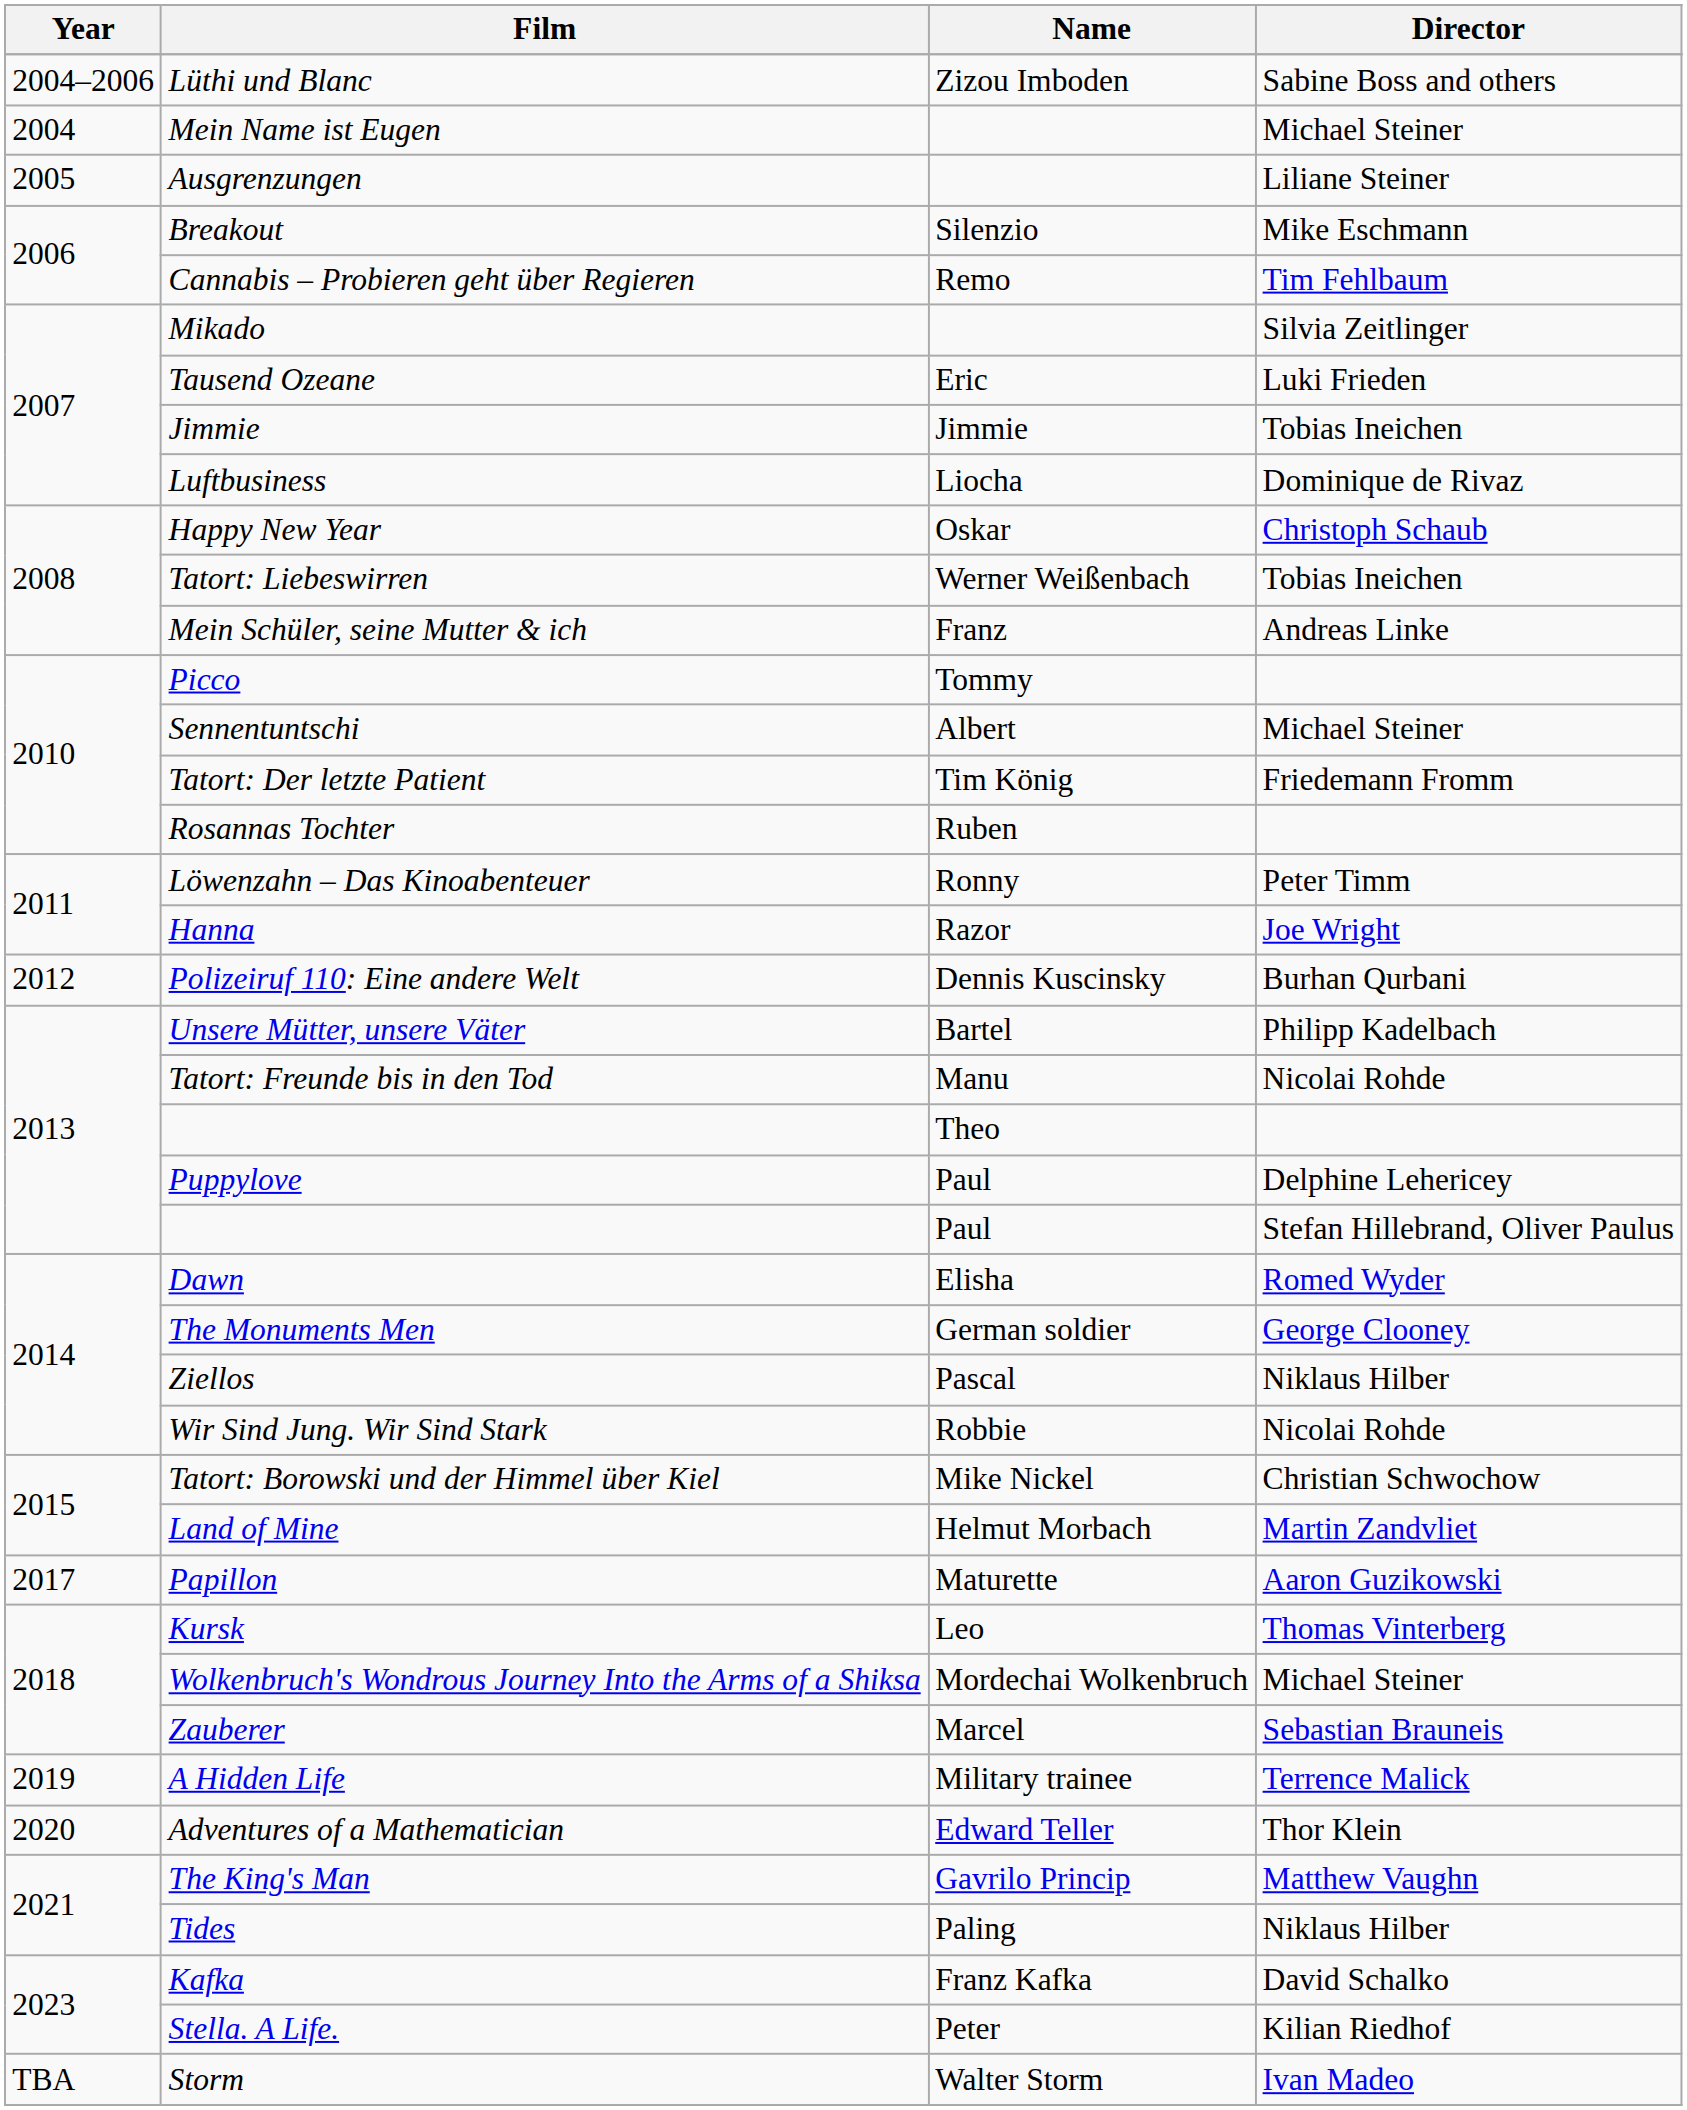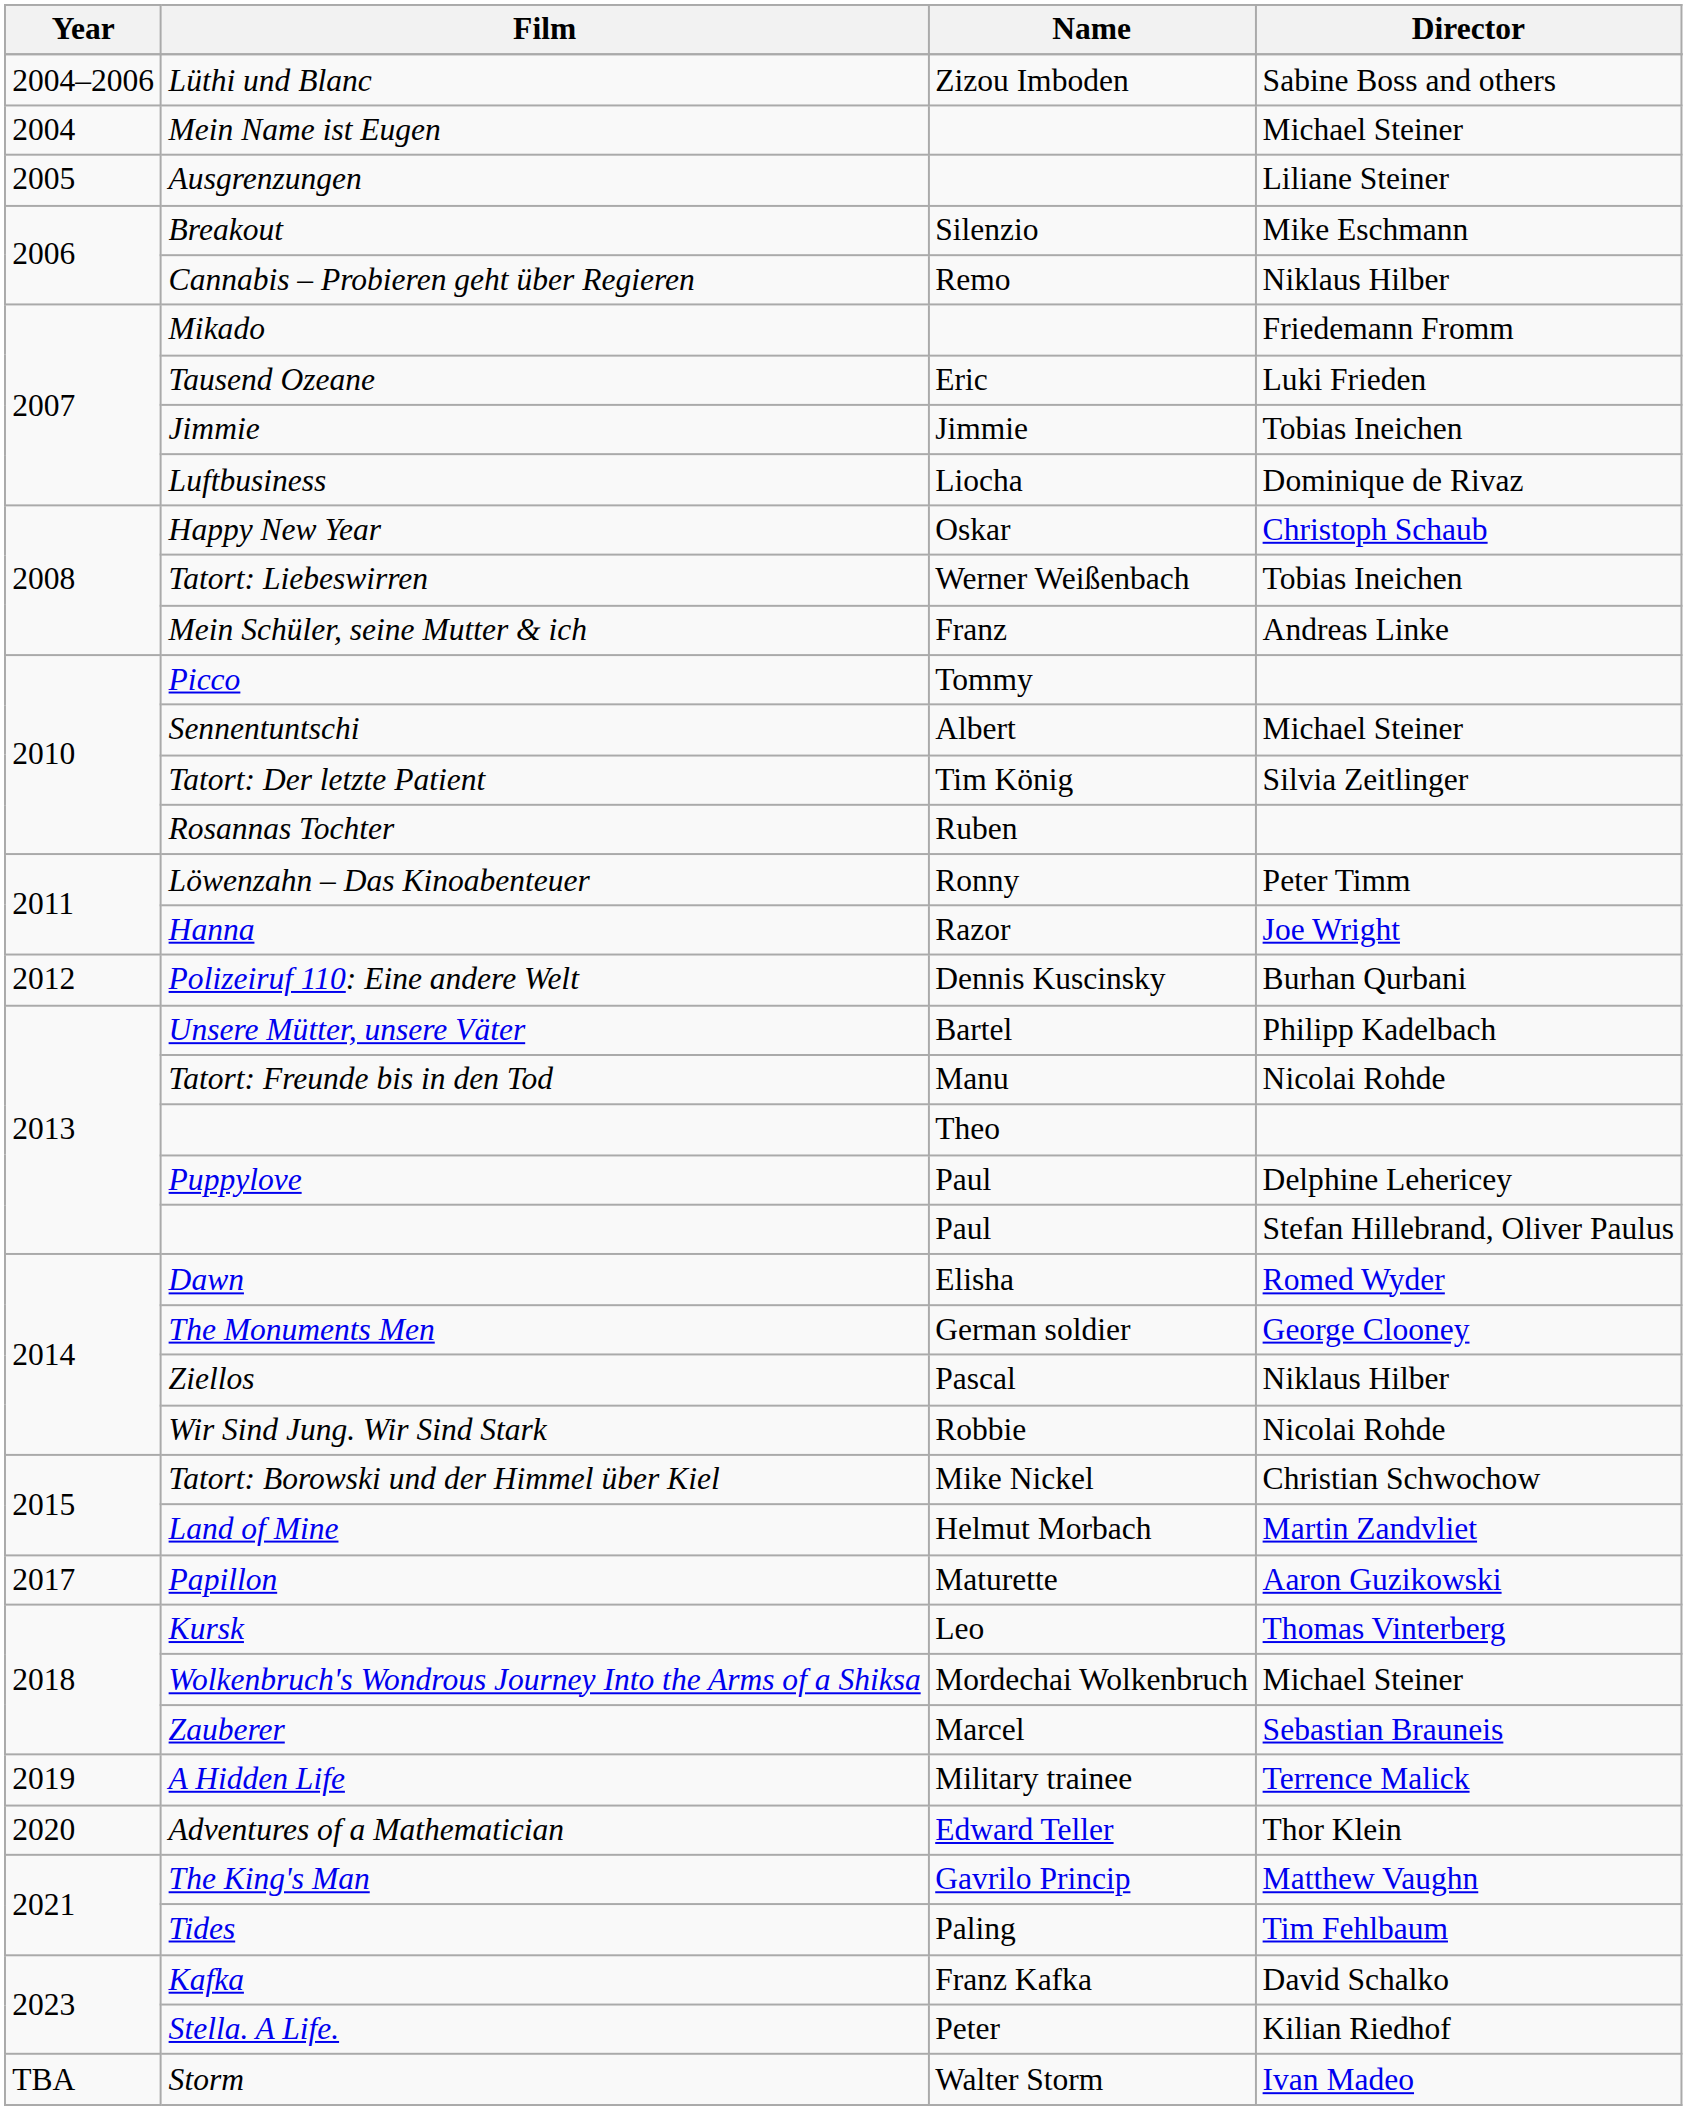Cannabis – Probieren geht über Regieren | Director: Tim Fehlbaum -> Niklaus Hilber
Mikado | Director: Silvia Zeitlinger -> Friedemann Fromm
Tatort: Der letzte Patient | Director: Friedemann Fromm -> Silvia Zeitlinger
Tides | Director: Niklaus Hilber -> Tim Fehlbaum
